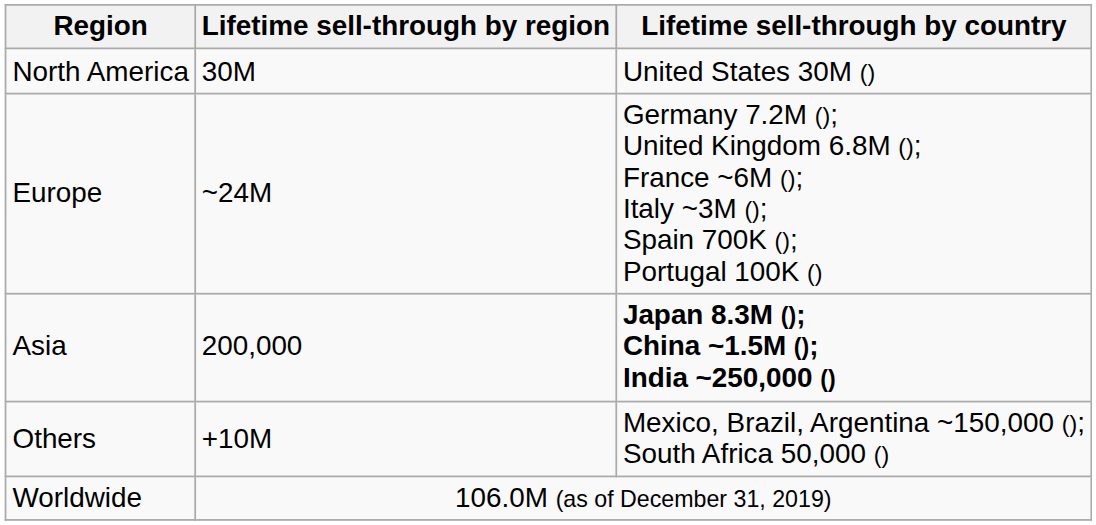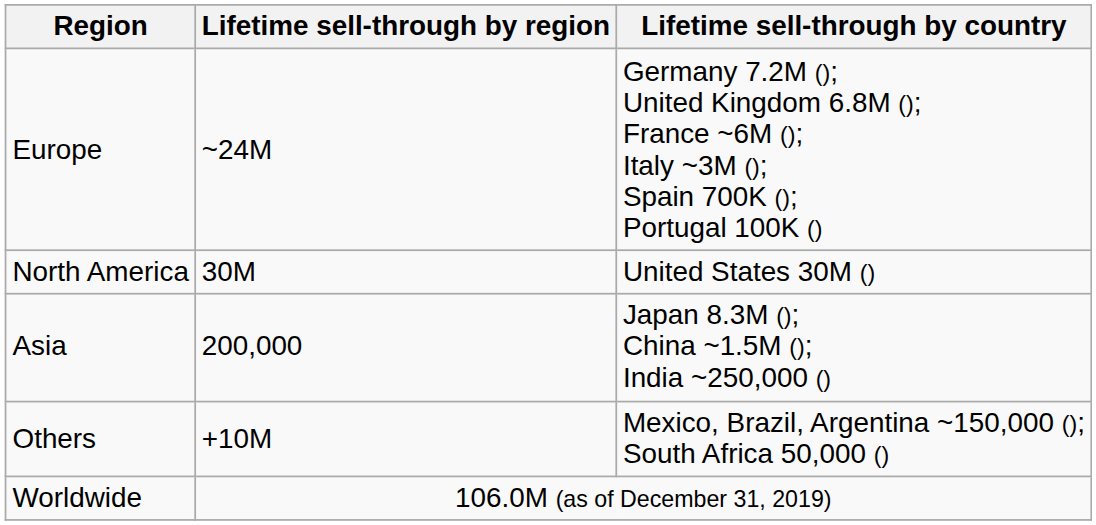rows swapped: North America <-> Europe
Asia | Lifetime sell-through by country: bold -> normal
